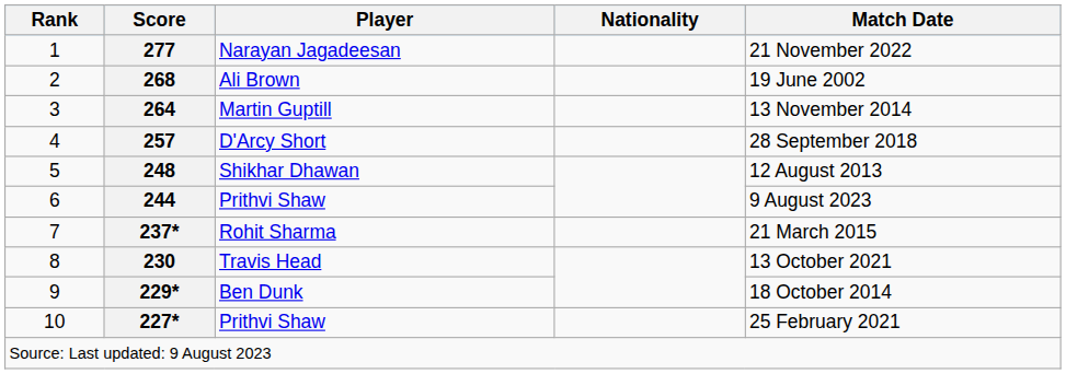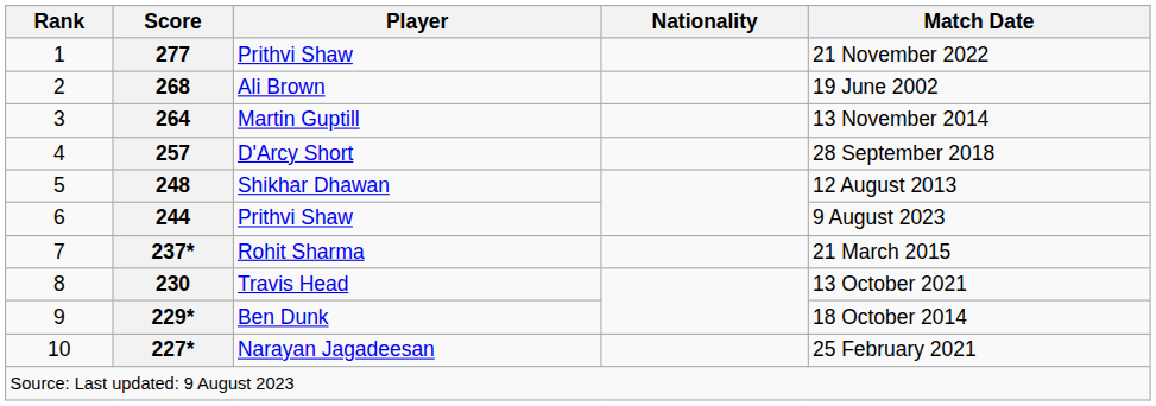277 | Player: Narayan Jagadeesan -> Prithvi Shaw
227* | Player: Prithvi Shaw -> Narayan Jagadeesan
